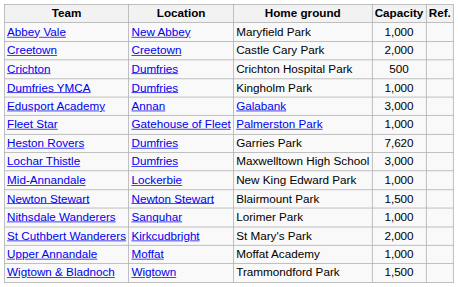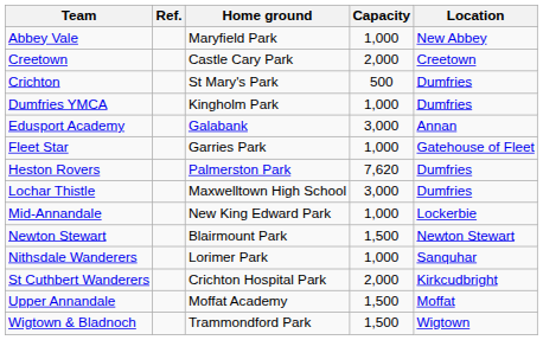columns swapped: Location <-> Ref.
Crichton | Home ground: Crichton Hospital Park -> St Mary's Park
Fleet Star | Home ground: Palmerston Park -> Garries Park
Heston Rovers | Home ground: Garries Park -> Palmerston Park
St Cuthbert Wanderers | Home ground: St Mary's Park -> Crichton Hospital Park
Upper Annandale | Capacity: 1,000 -> 1,500
